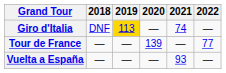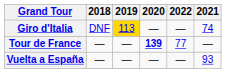columns swapped: 2021 <-> 2022
Tour de France | 2020: normal -> bold
